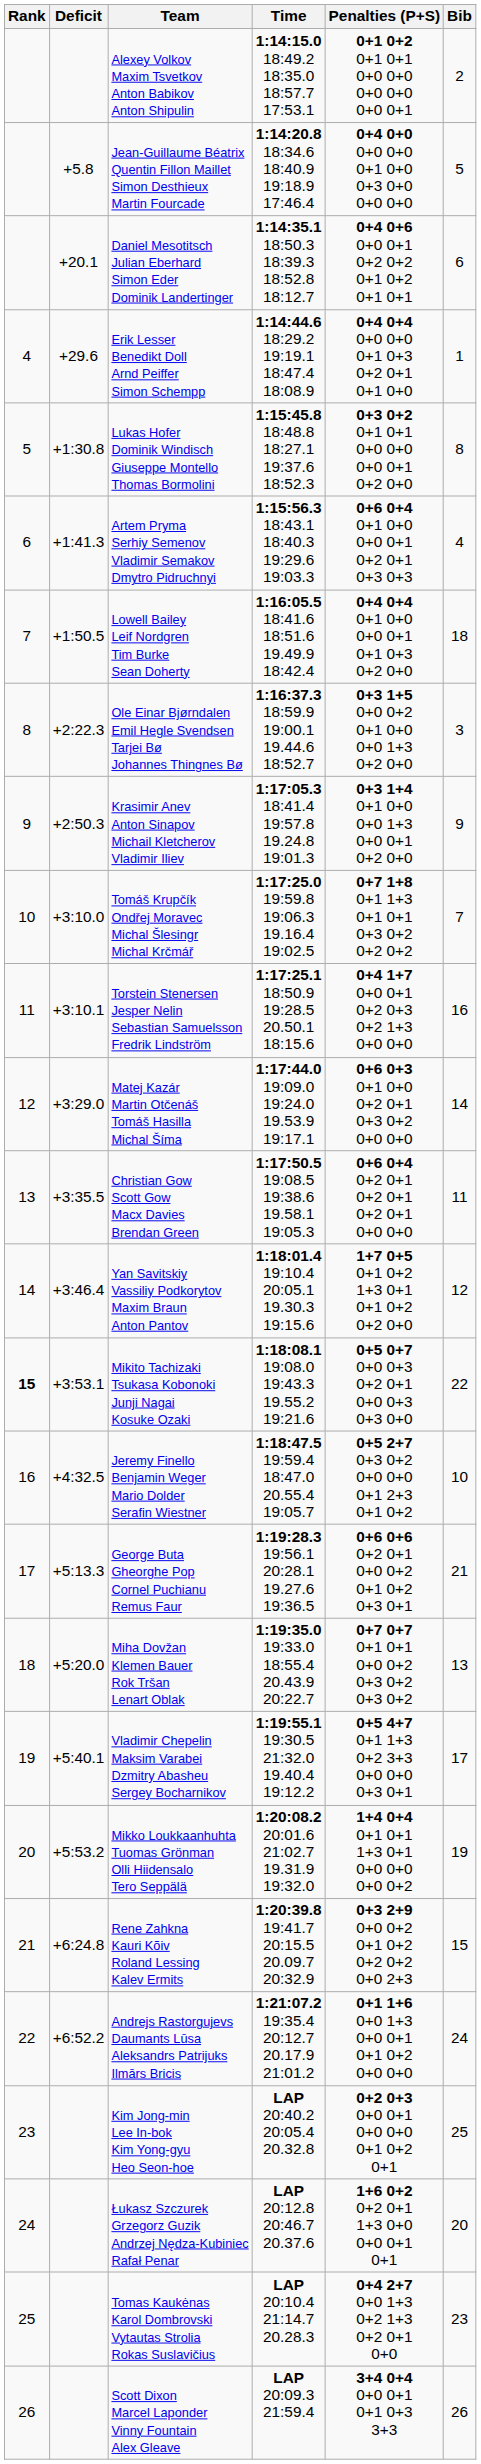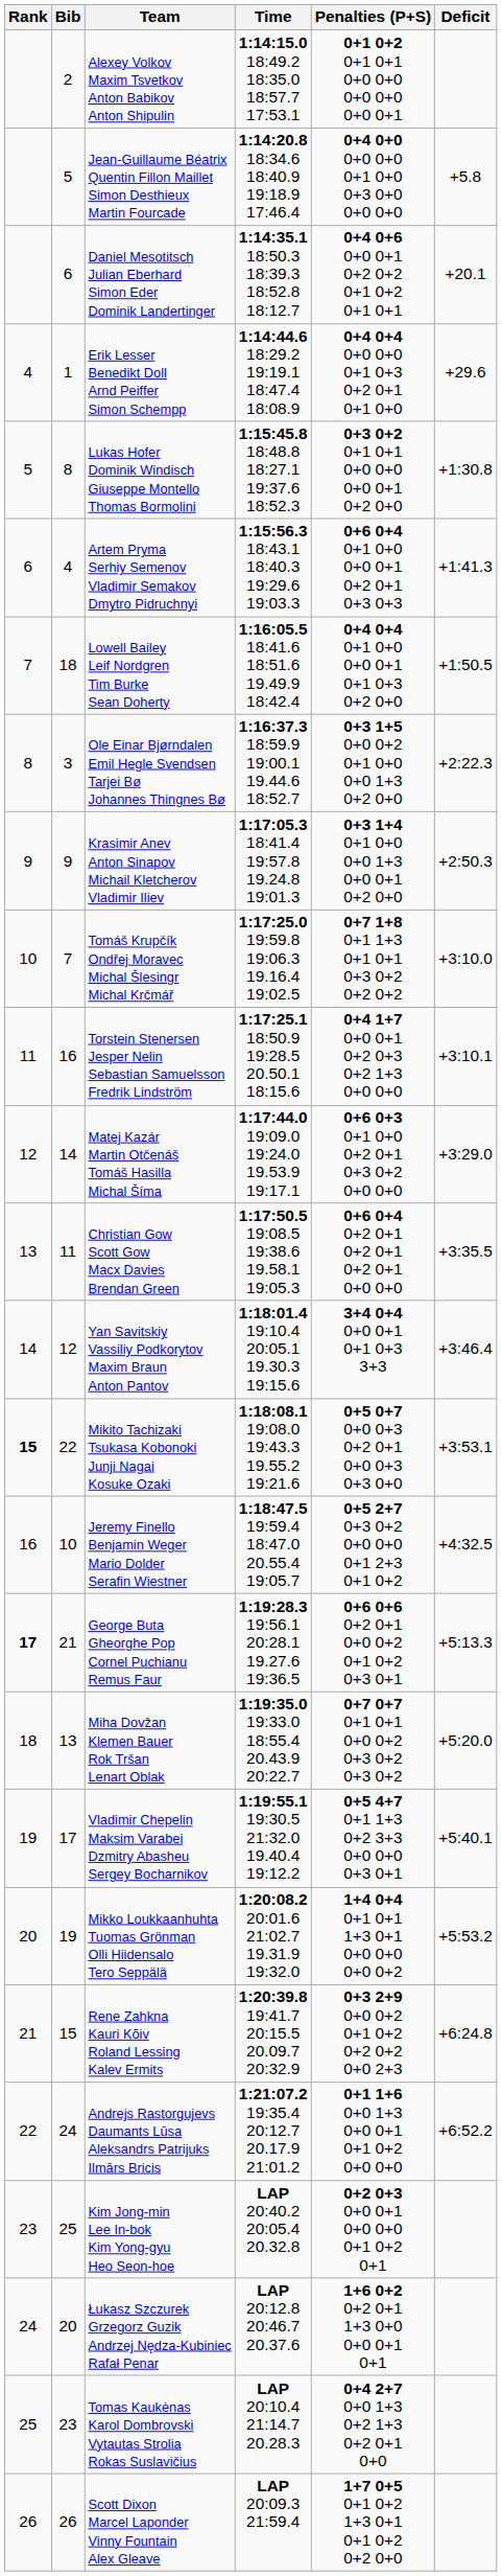columns swapped: Bib <-> Deficit
Yan Savitskiy Vassiliy Podkorytov Maxim Braun Anton Pantov | Penalties (P+S): 1+7 0+5 0+1 0+2 1+3 0+1 0+1 0+2 0+2 0+0 -> 3+4 0+4 0+0 0+1 0+1 0+3 3+3
George Buta Gheorghe Pop Cornel Puchianu Remus Faur | Rank: normal -> bold
Scott Dixon Marcel Laponder Vinny Fountain Alex Gleave | Penalties (P+S): 3+4 0+4 0+0 0+1 0+1 0+3 3+3 -> 1+7 0+5 0+1 0+2 1+3 0+1 0+1 0+2 0+2 0+0
